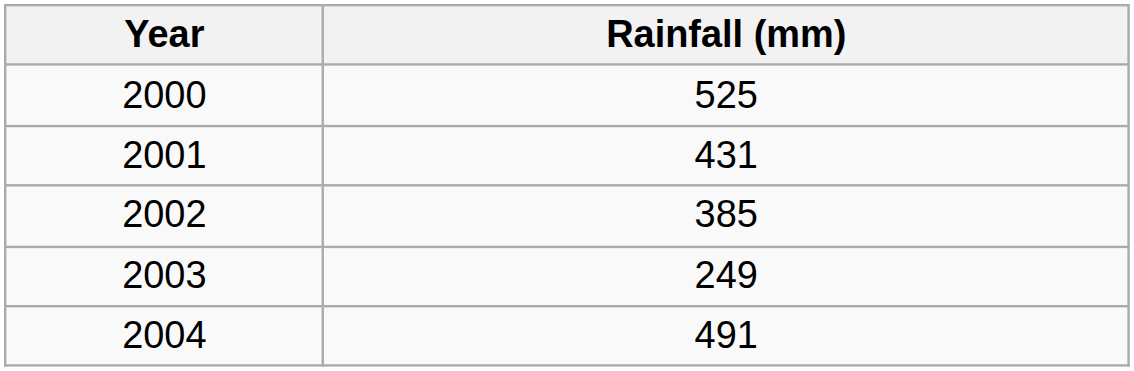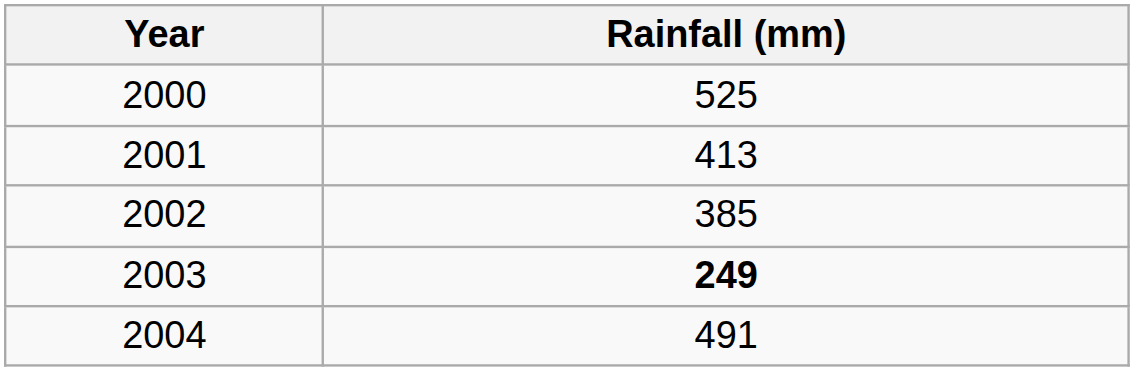2001 | Rainfall (mm): 431 -> 413
2003 | Rainfall (mm): normal -> bold
